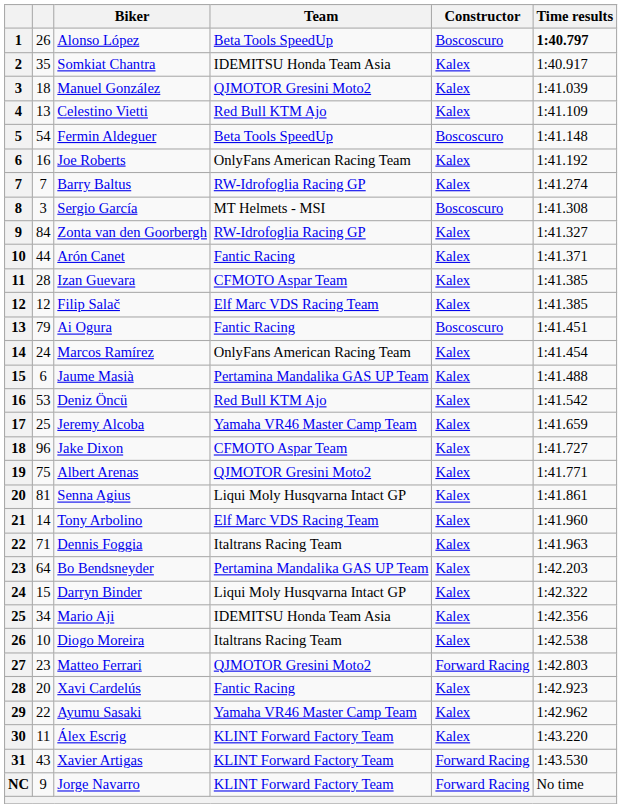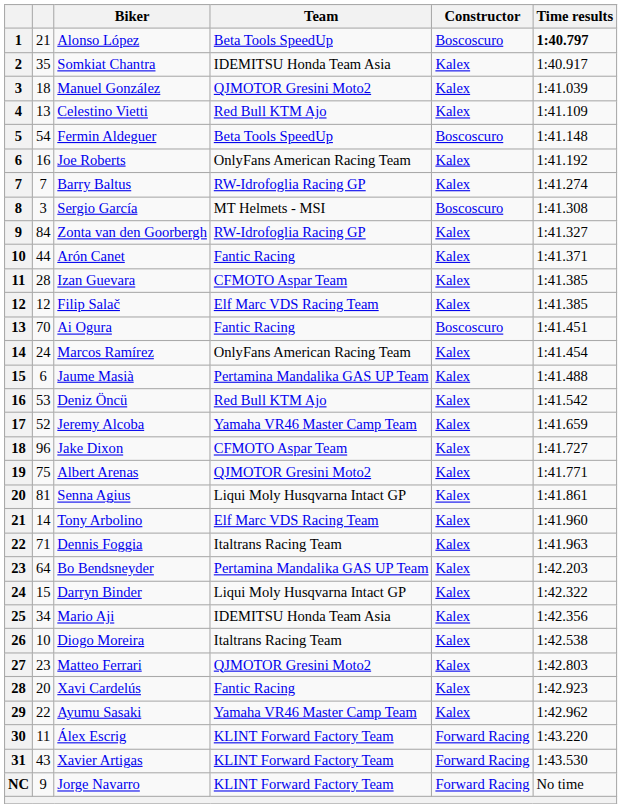Alonso López | column 2: 26 -> 21
Ai Ogura | column 2: 79 -> 70
Jeremy Alcoba | column 2: 25 -> 52
Matteo Ferrari | Constructor: Forward Racing -> Kalex
Álex Escrig | Constructor: Kalex -> Forward Racing
